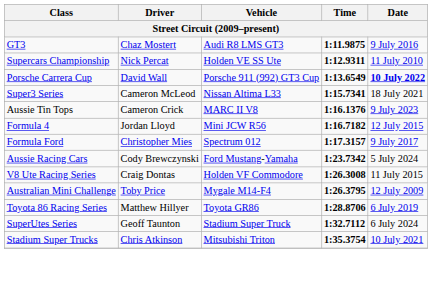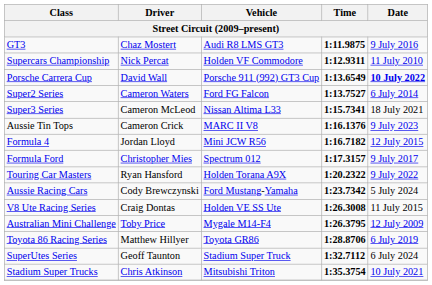Supercars Championship | Vehicle: Holden VE SS Ute -> Holden VF Commodore
+ row: Super2 Series | Cameron Waters | Ford FG Falcon | 1:13.7527 | 6 July 2014
+ row: Touring Car Masters | Ryan Hansford | Holden Torana A9X | 1:20.2322 | 9 July 2022
V8 Ute Racing Series | Vehicle: Holden VF Commodore -> Holden VE SS Ute
